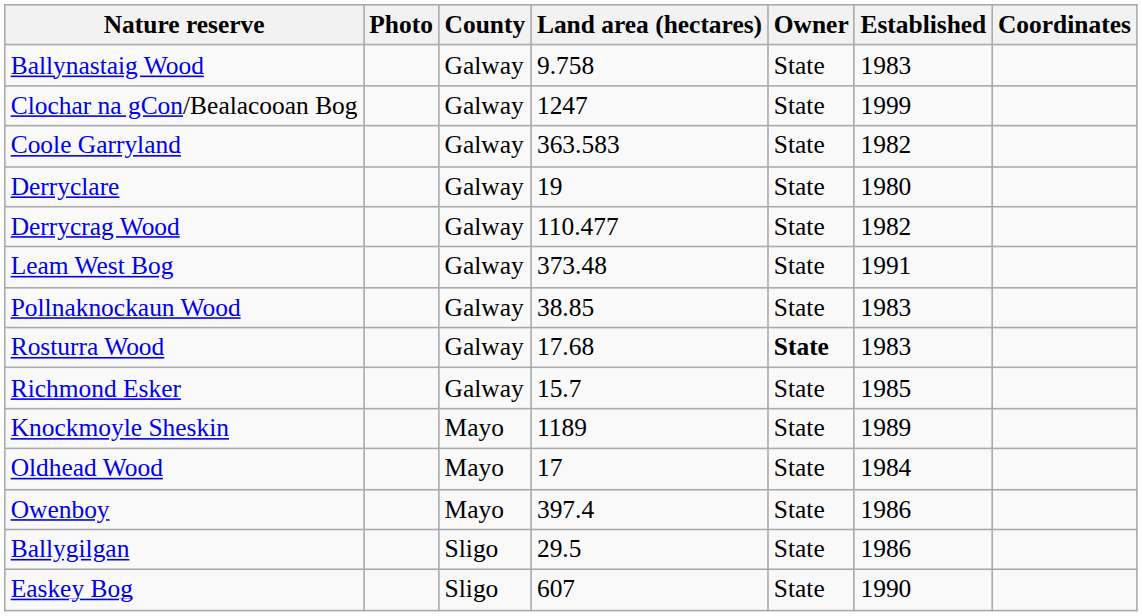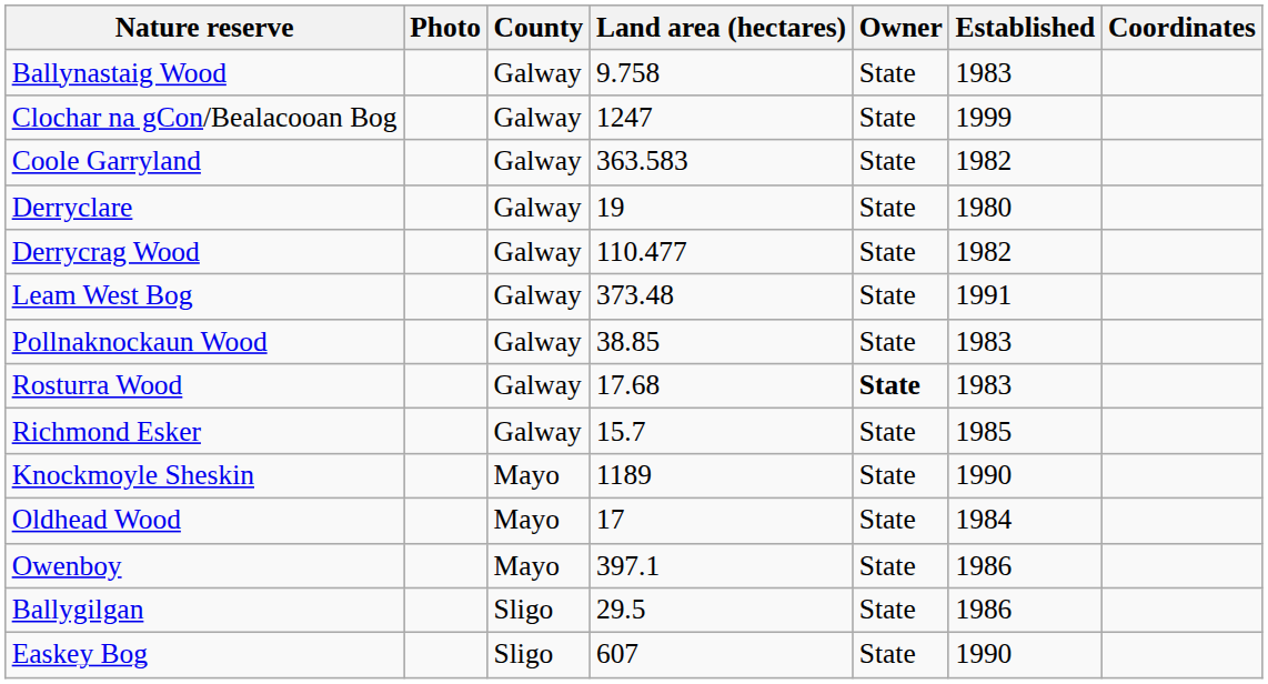Knockmoyle Sheskin | Established: 1989 -> 1990
Owenboy | Land area (hectares): 397.4 -> 397.1
